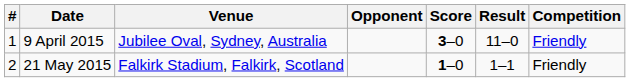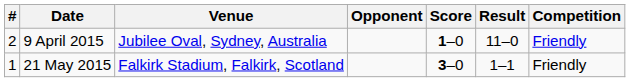9 April 2015 | #: 1 -> 2
9 April 2015 | Score: 3–0 -> 1–0
21 May 2015 | #: 2 -> 1
21 May 2015 | Score: 1–0 -> 3–0
